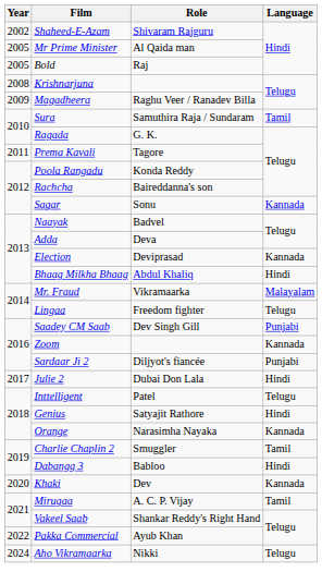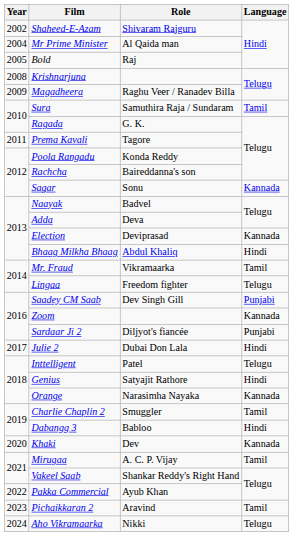Mr Prime Minister | Year: 2005 -> 2004
Mr. Fraud | Language: Malayalam -> Tamil
+ row: 2023 | Pichaikkaran 2 | Aravind | Tamil
